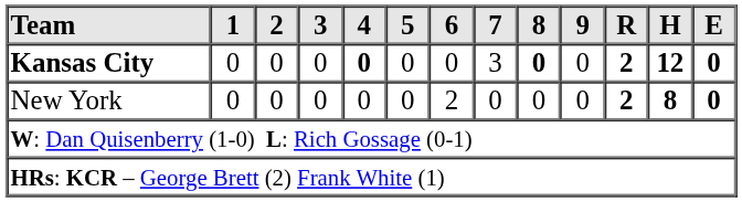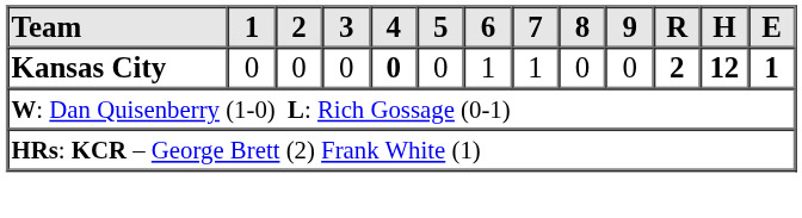Kansas City | 6: 0 -> 1
Kansas City | 7: 3 -> 1
Kansas City | 8: bold -> normal
Kansas City | E: 0 -> 1
- row: New York | 0 | 0 | 0 | 0 | 0 | 2 | 0 | 0 | 0 | 2 | 8 | 0
